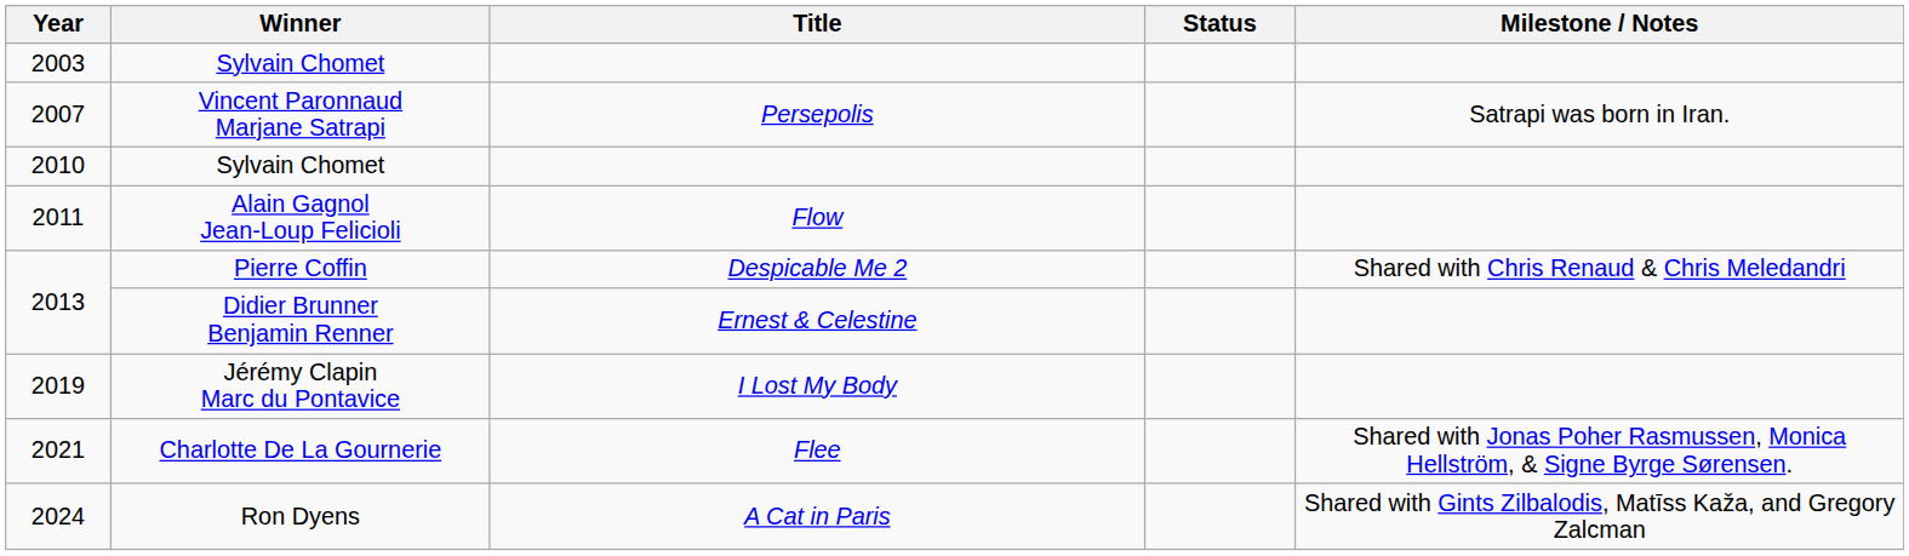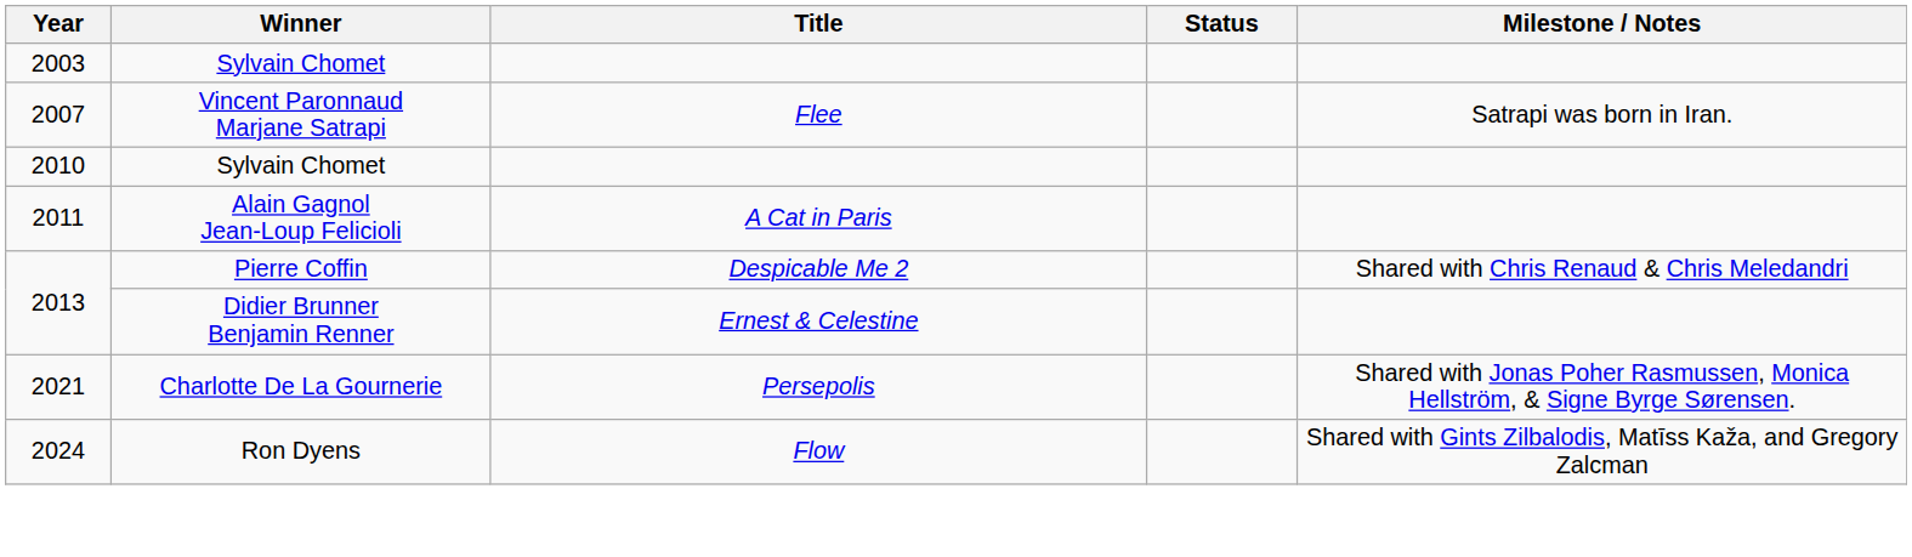2007 | Title: Persepolis -> Flee
2011 | Title: Flow -> A Cat in Paris
- row: 2019 | Jérémy Clapin Marc du Pontavice | I Lost My Body
2021 | Title: Flee -> Persepolis
2024 | Title: A Cat in Paris -> Flow
